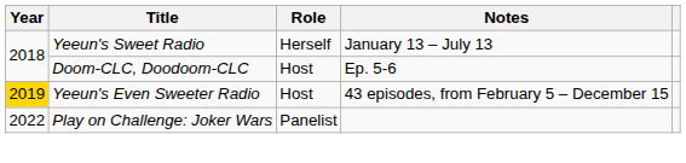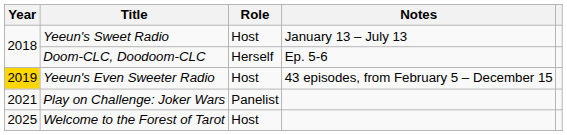Yeeun's Sweet Radio | Role: Herself -> Host
Doom-CLC, Doodoom-CLC | Role: Host -> Herself
Play on Challenge: Joker Wars | Year: 2022 -> 2021
+ row: 2025 | Welcome to the Forest of Tarot | Host
